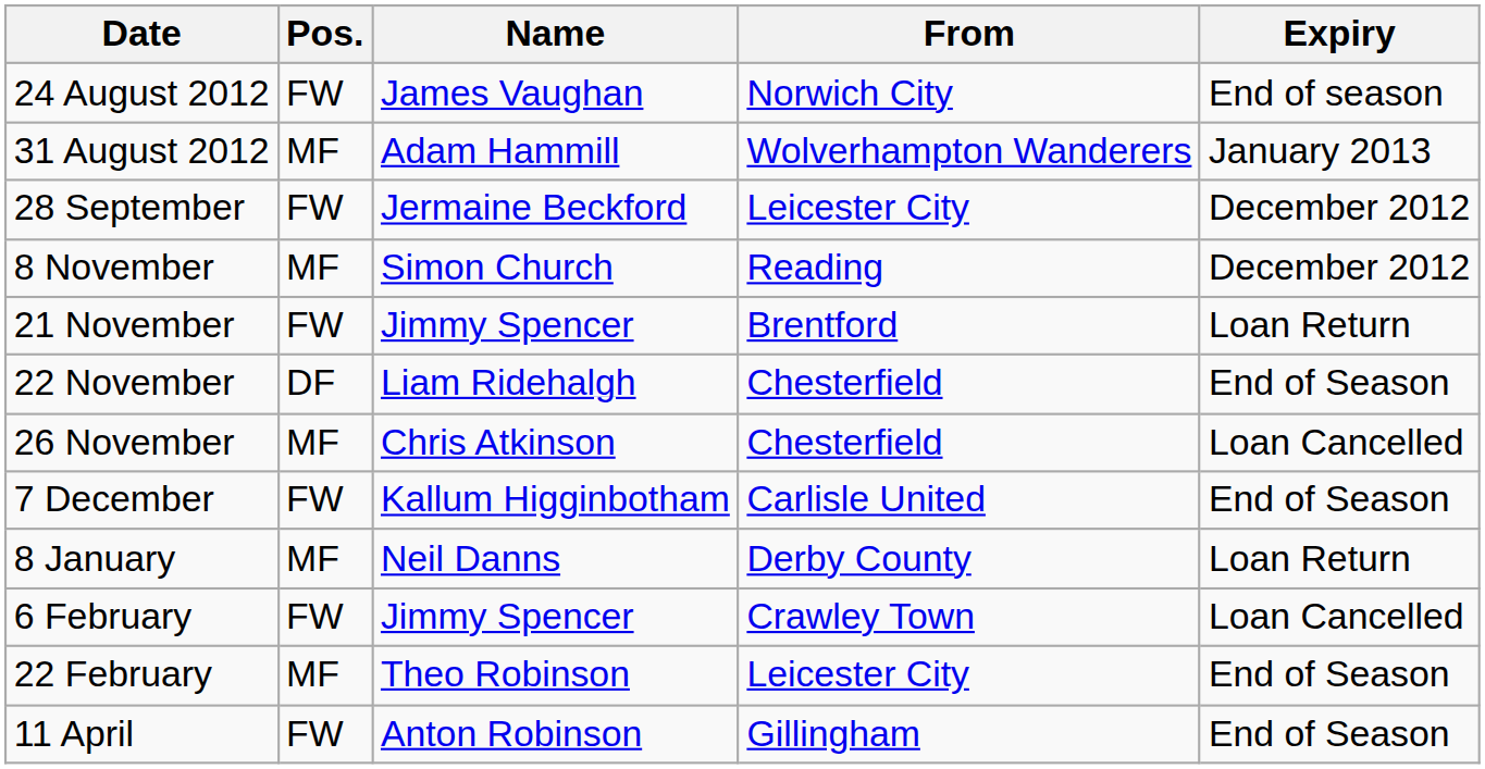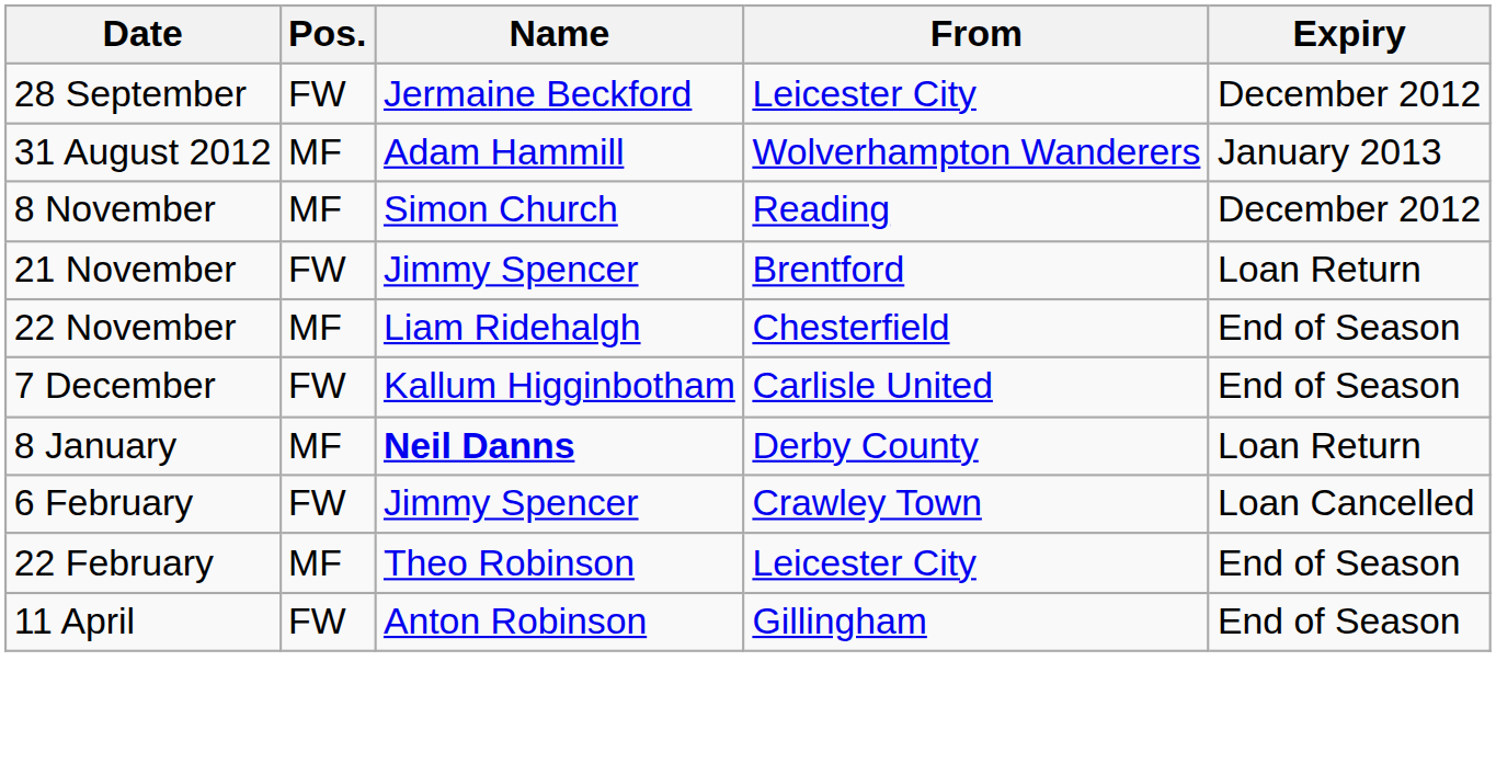- row: 24 August 2012 | FW | James Vaughan | Norwich City | End of season
rows swapped: 31 August 2012 <-> 28 September
22 November | Pos.: DF -> MF
- row: 26 November | MF | Chris Atkinson | Chesterfield | Loan Cancelled
8 January | Name: normal -> bold
